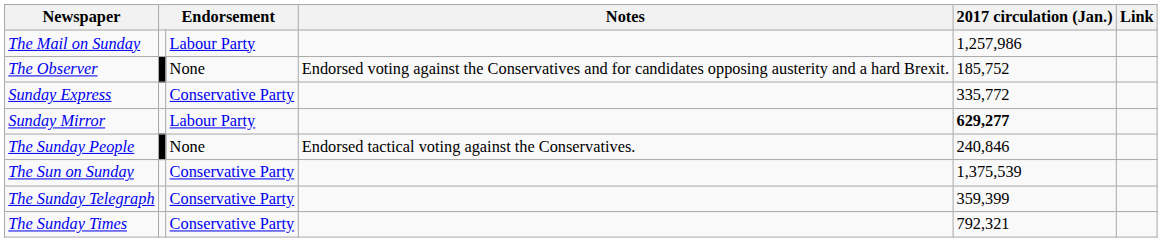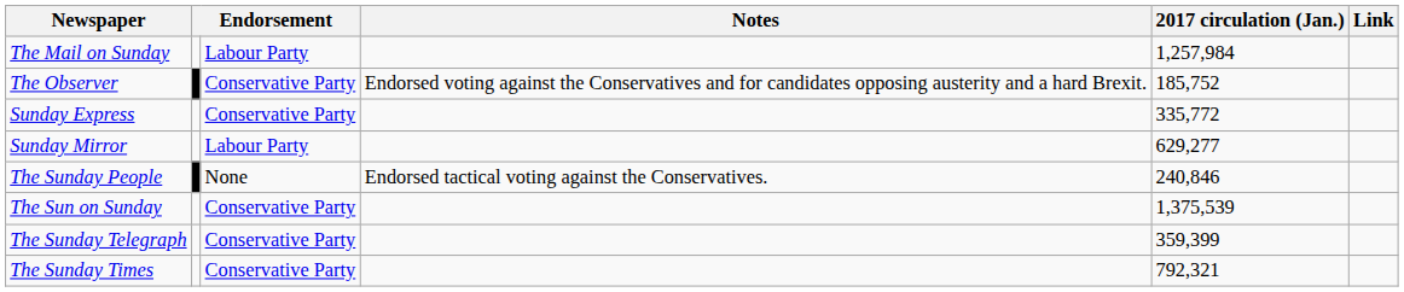The Mail on Sunday | 2017 circulation (Jan.): 1,257,986 -> 1,257,984
The Observer | column 3: None -> Conservative Party
Sunday Mirror | 2017 circulation (Jan.): bold -> normal
